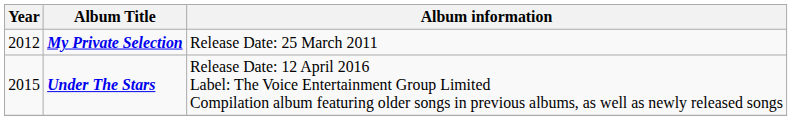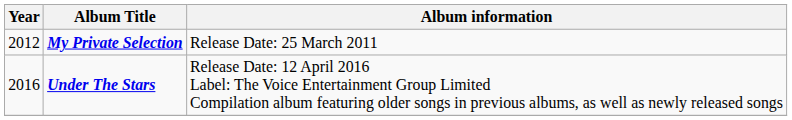Under The Stars | Year: 2015 -> 2016
